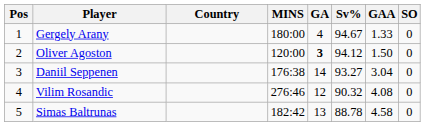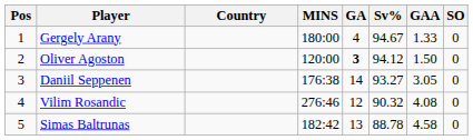Daniil Seppenen | GAA: 3.04 -> 3.05
